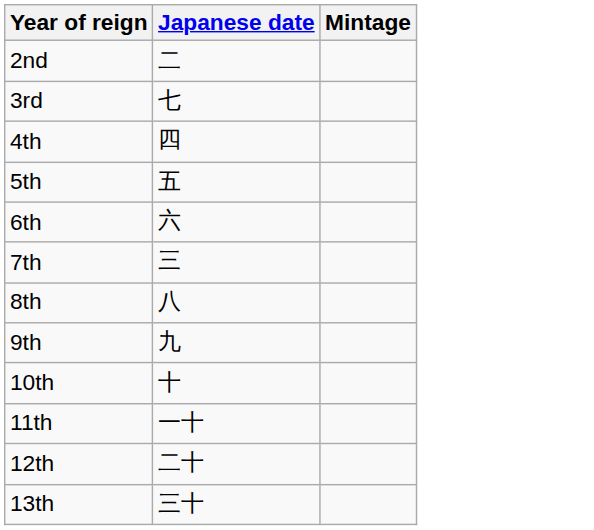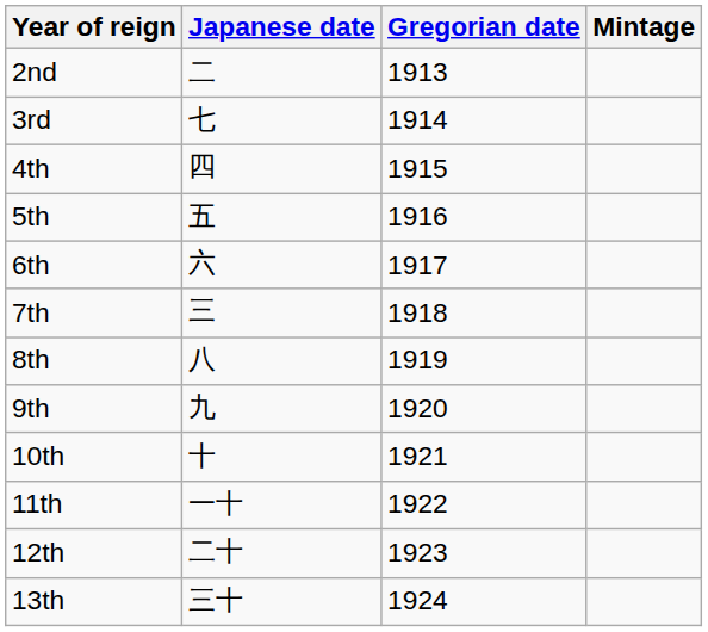+ column: Gregorian date | 1913 | 1914 | 1915 | 1916 | 1917 | 1918 | 1919 | 1920 | 1921 | 1922 | 1923 | 1924
